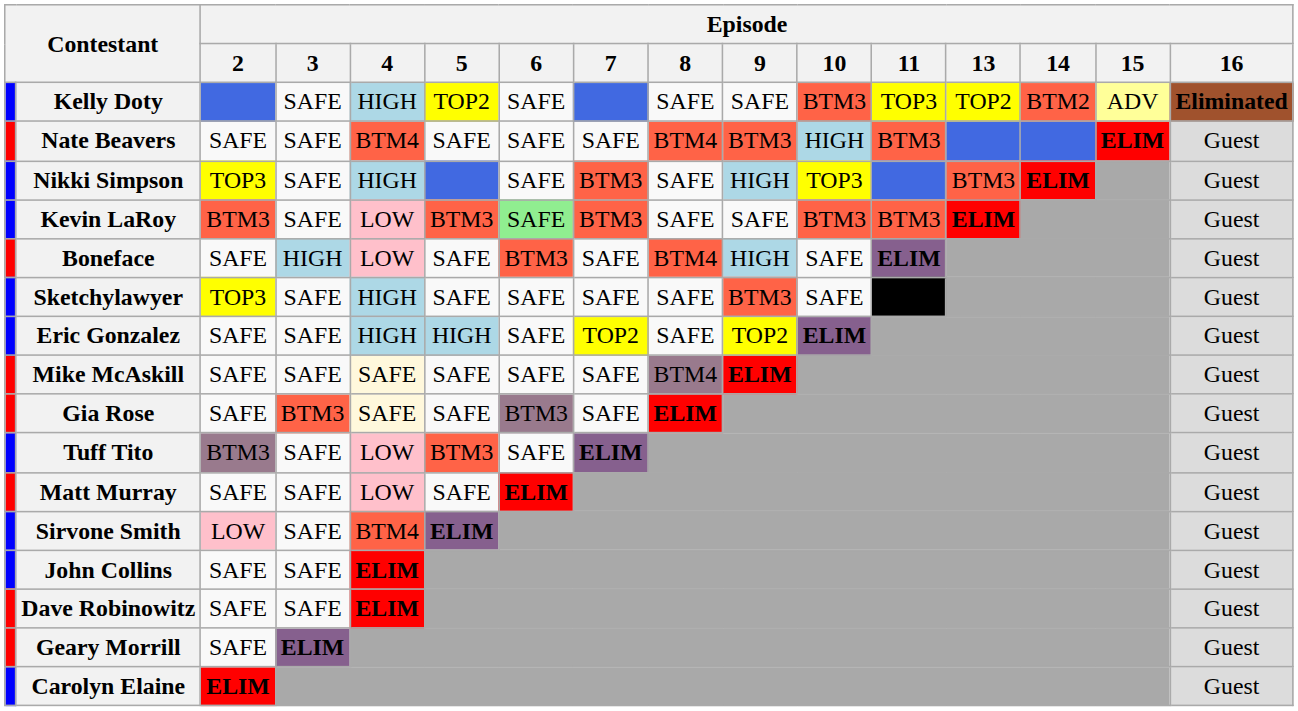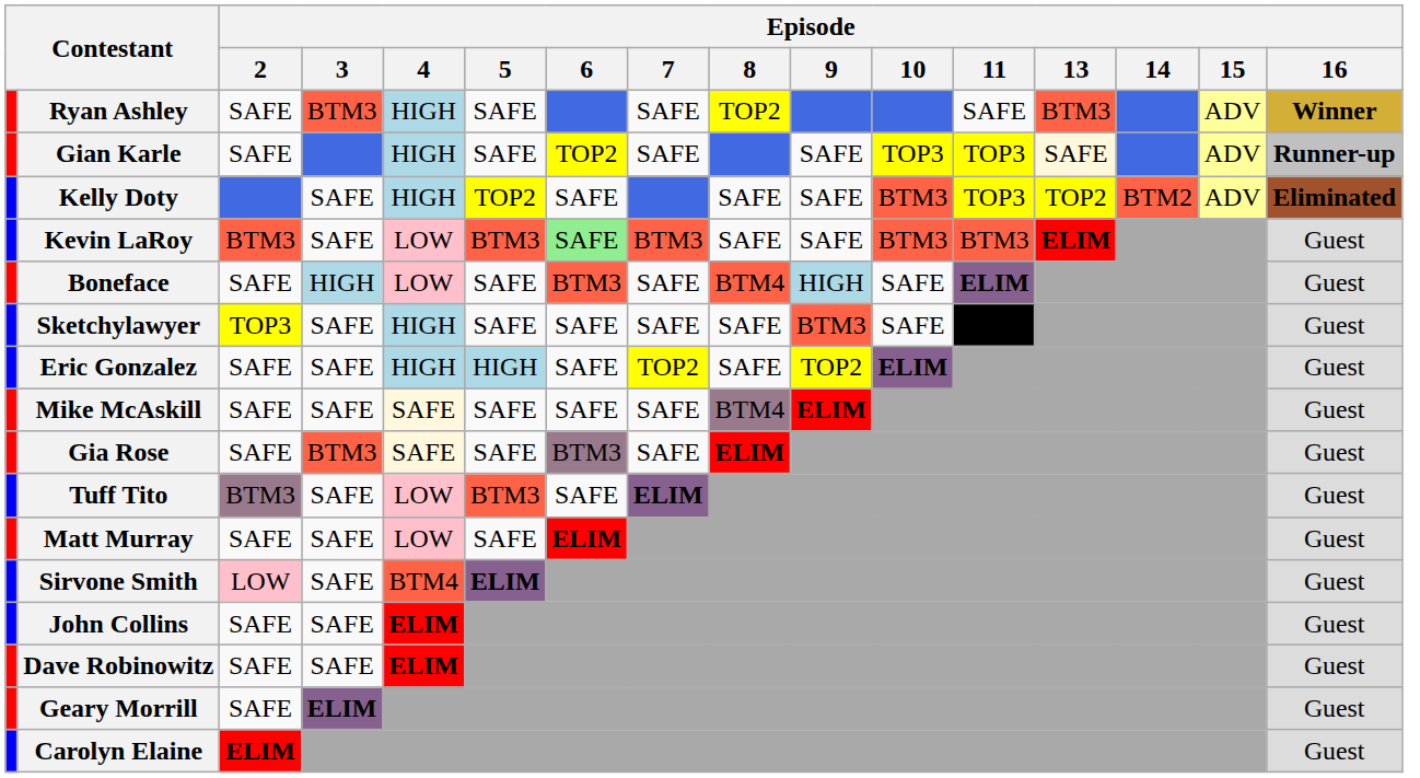+ row: Ryan Ashley | SAFE | BTM3 | HIGH | SAFE | SAFE | TOP2 | SAFE | BTM3 | ADV | Winner
+ row: Gian Karle | SAFE | HIGH | SAFE | TOP2 | SAFE | SAFE | TOP3 | TOP3 | SAFE | ADV | Runner-up
- row: Nate Beavers | SAFE | SAFE | BTM4 | SAFE | SAFE | SAFE | BTM4 | BTM3 | HIGH | BTM3 | ELIM | Guest
- row: Nikki Simpson | TOP3 | SAFE | HIGH | SAFE | BTM3 | SAFE | HIGH | TOP3 | BTM3 | ELIM | Guest
